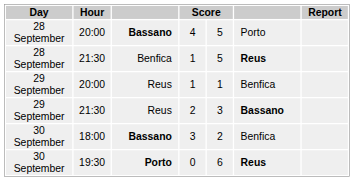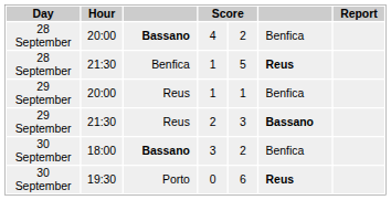4 | column 5: 5 -> 2
4 | column 6: Porto -> Benfica
0 | column 3: bold -> normal
